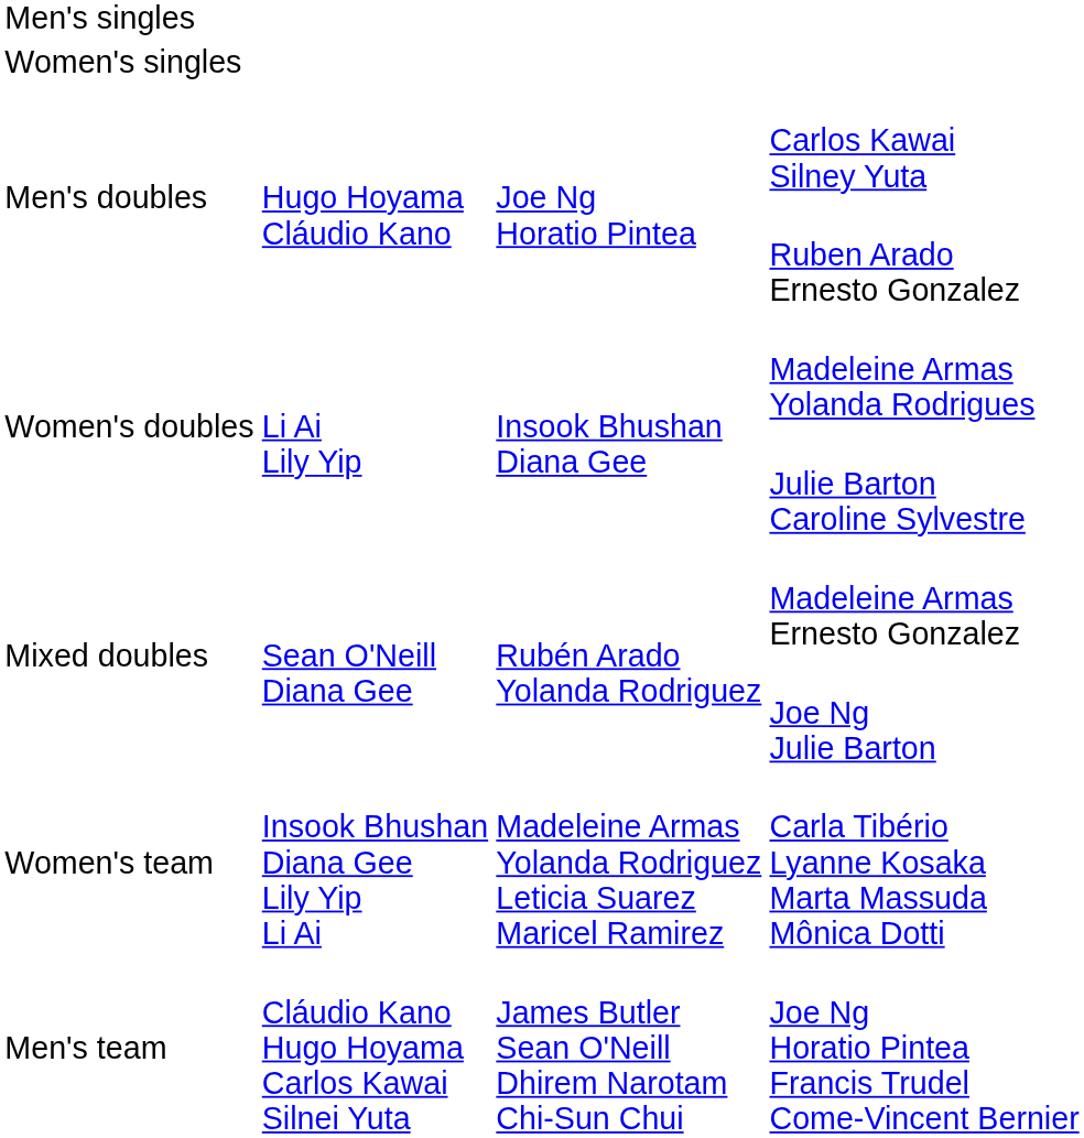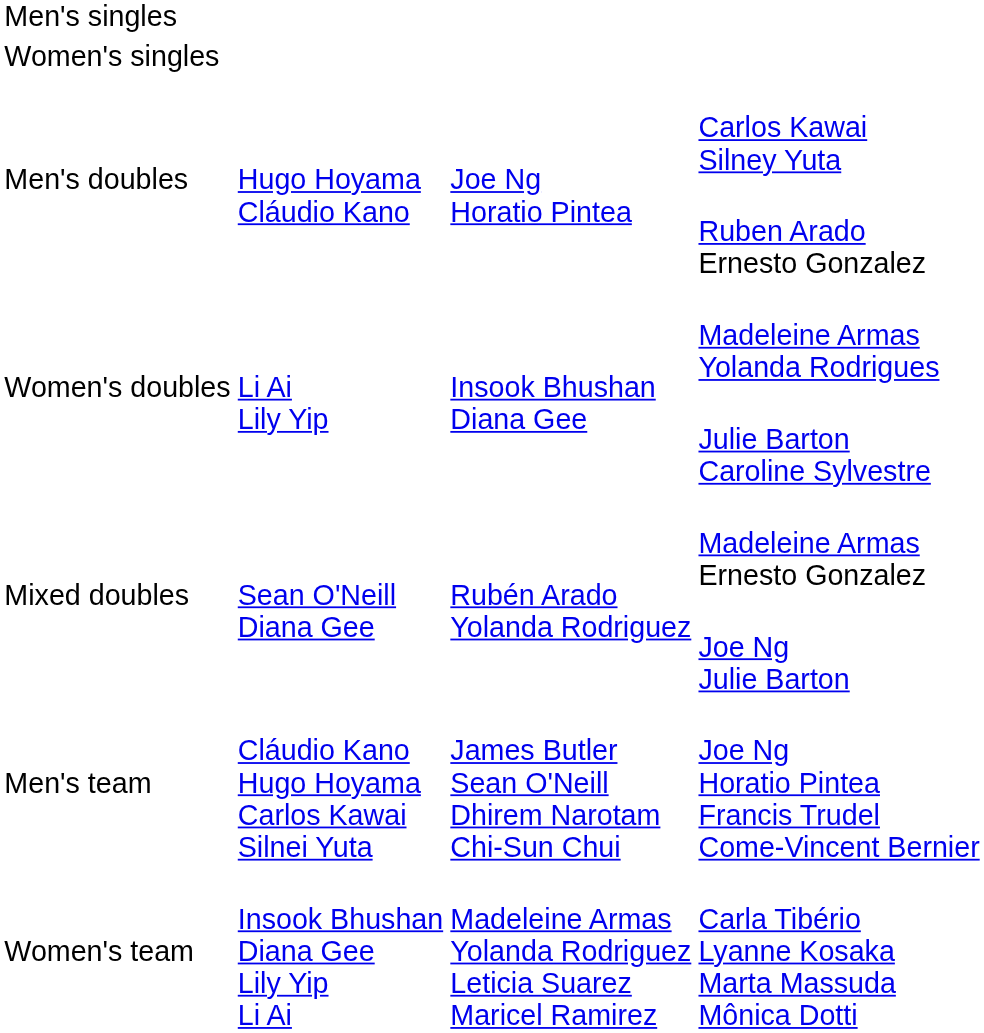rows swapped: Joe Ng Horatio Pintea Francis Trudel Come-Vincent Bernier <-> Carla Tibério Lyanne Kosaka Marta Massuda Mônica Dotti
